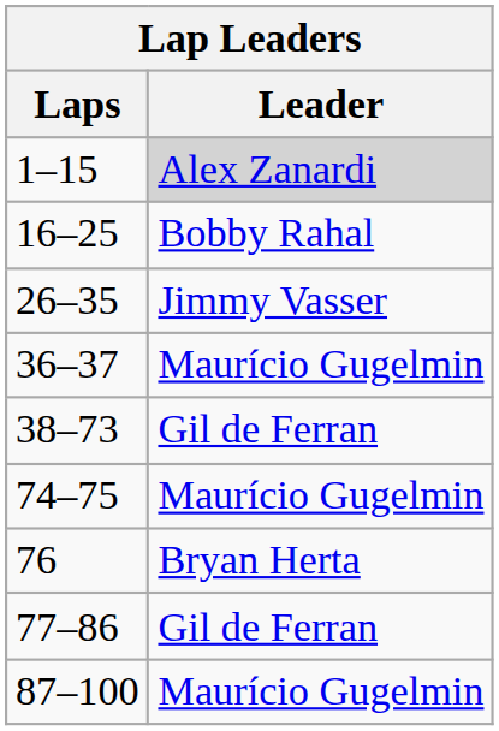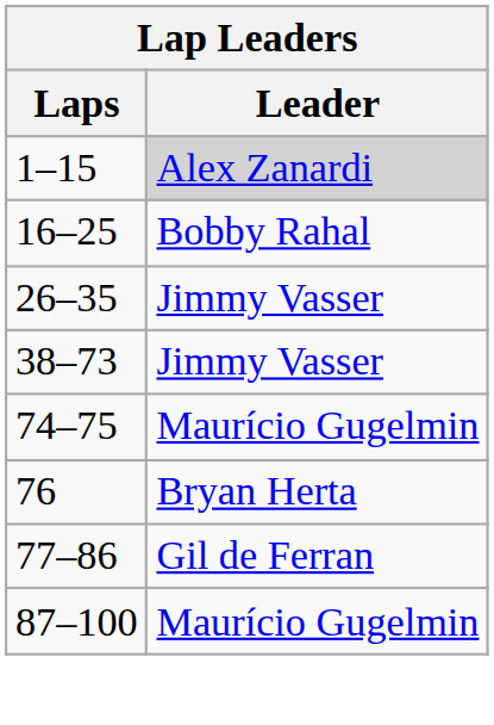- row: 36–37 | Maurício Gugelmin
38–73 | Leader: Gil de Ferran -> Jimmy Vasser
